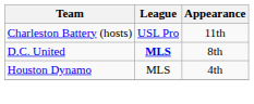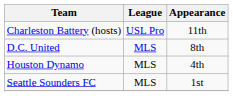D.C. United | League: bold -> normal
+ row: Seattle Sounders FC | MLS | 1st
